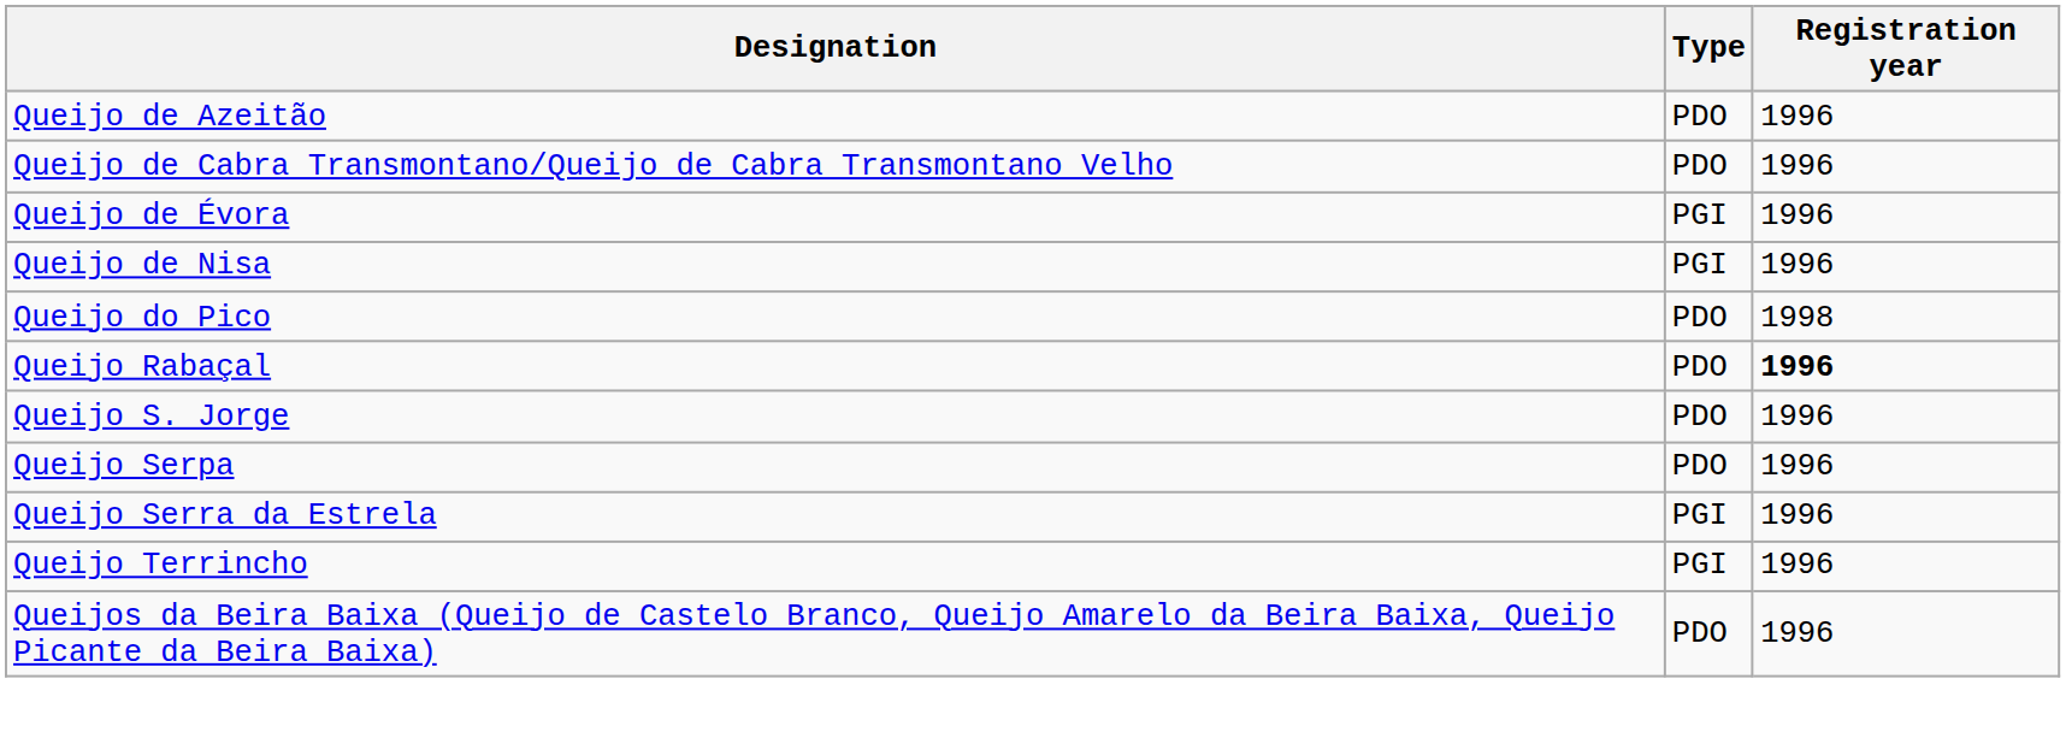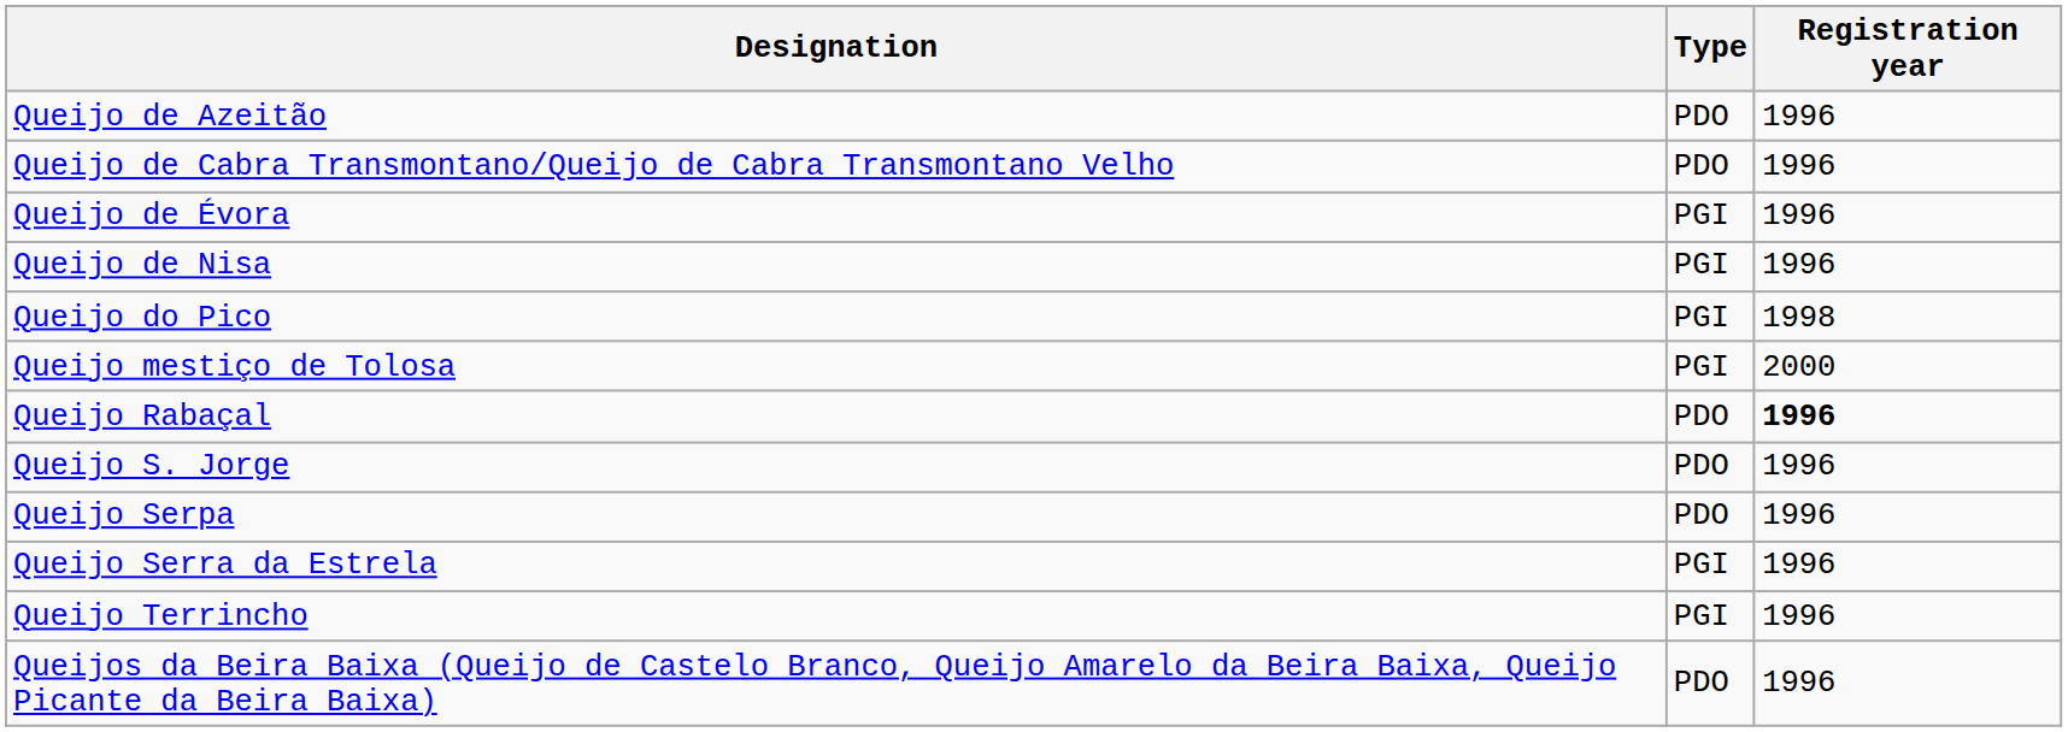Queijo do Pico | Type: PDO -> PGI
+ row: Queijo mestiço de Tolosa | PGI | 2000
